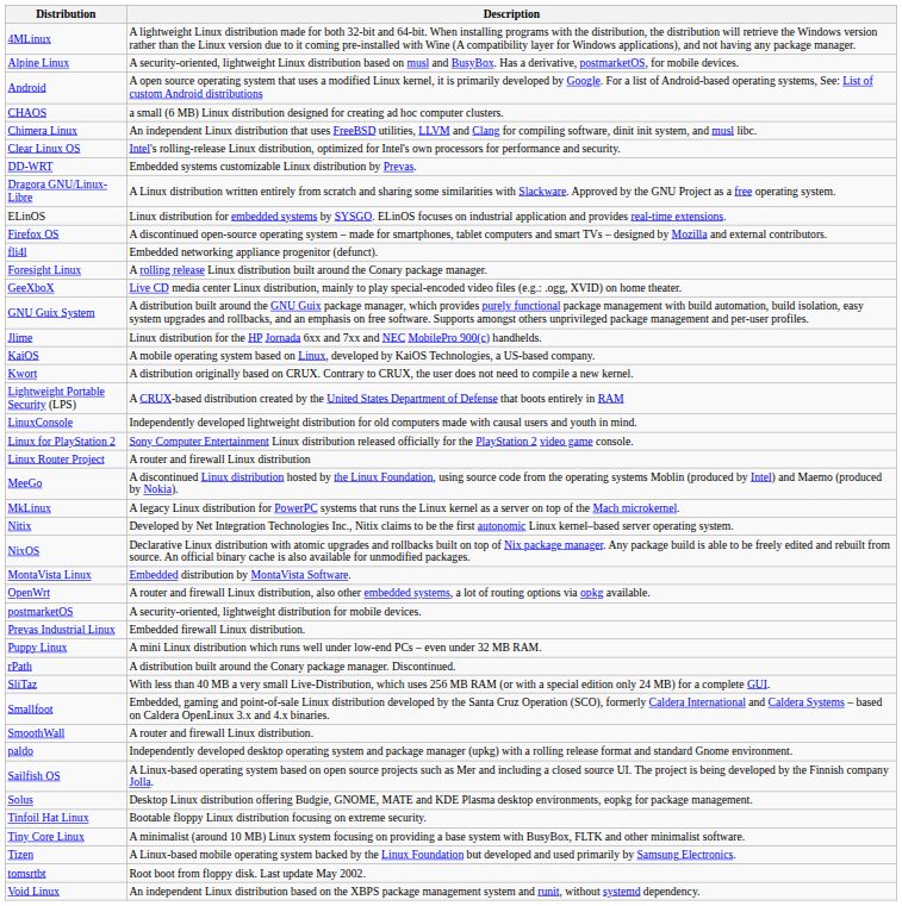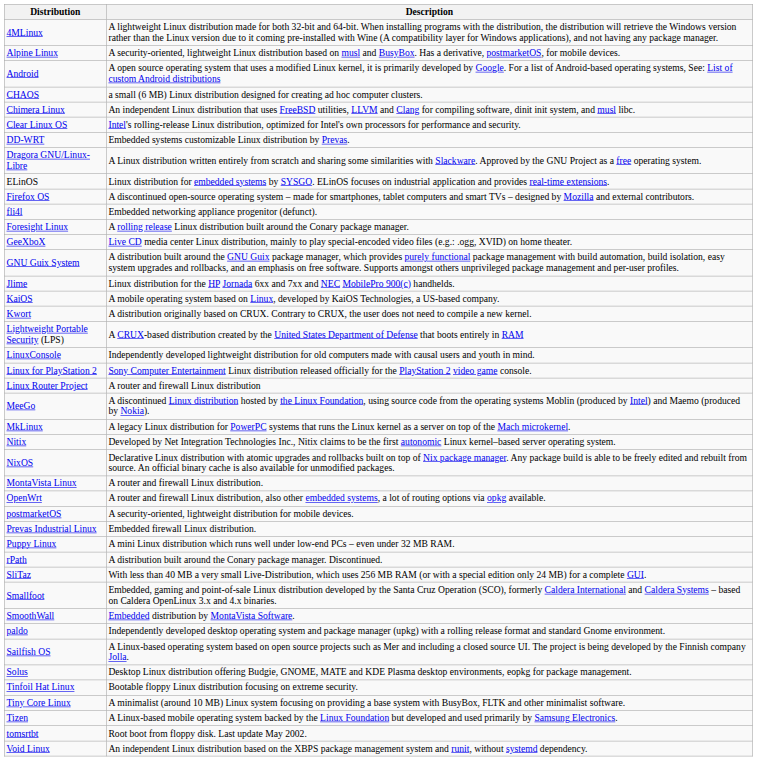MontaVista Linux | Description: Embedded distribution by MontaVista Software. -> A router and firewall Linux distribution.
SmoothWall | Description: A router and firewall Linux distribution. -> Embedded distribution by MontaVista Software.
